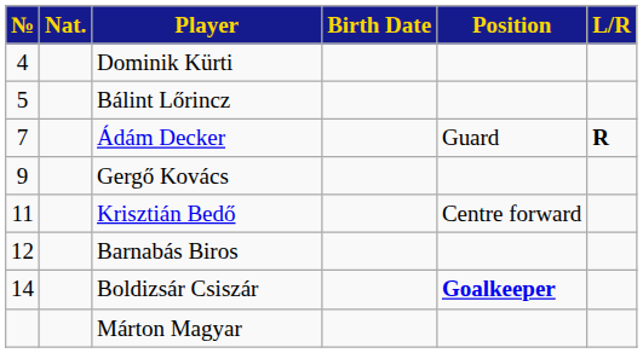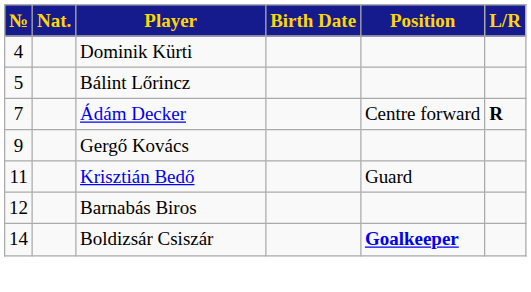Ádám Decker | Position: Guard -> Centre forward
Krisztián Bedő | Position: Centre forward -> Guard
- row: Márton Magyar
